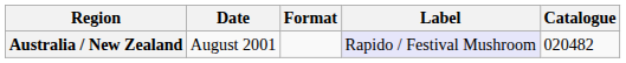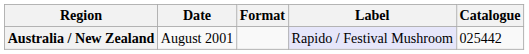Australia / New Zealand | Catalogue: 020482 -> 025442
